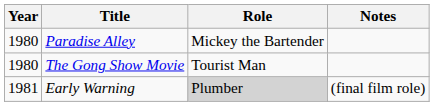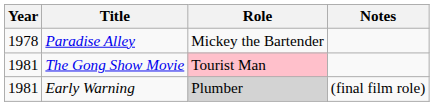Paradise Alley | Year: 1980 -> 1978
The Gong Show Movie | Year: 1980 -> 1981
The Gong Show Movie | Role: no background -> pink background
